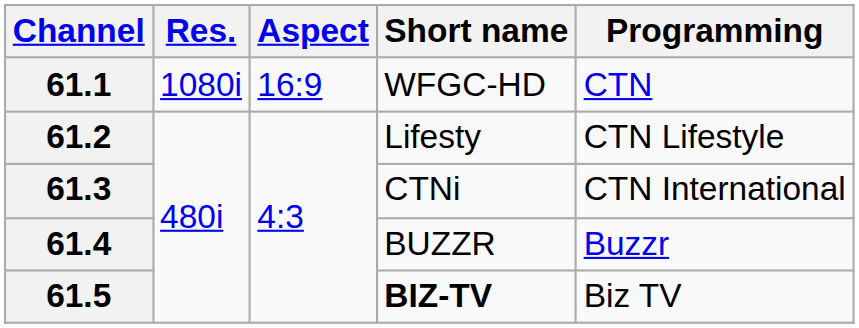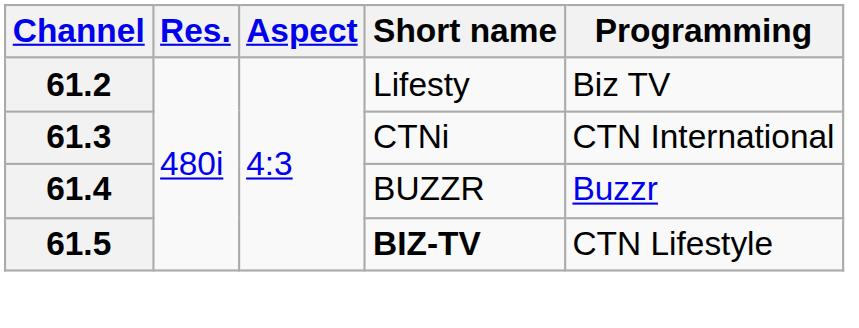- row: 61.1 | 1080i | 16:9 | WFGC-HD | CTN
61.2 | Programming: CTN Lifestyle -> Biz TV
61.5 | Programming: Biz TV -> CTN Lifestyle
